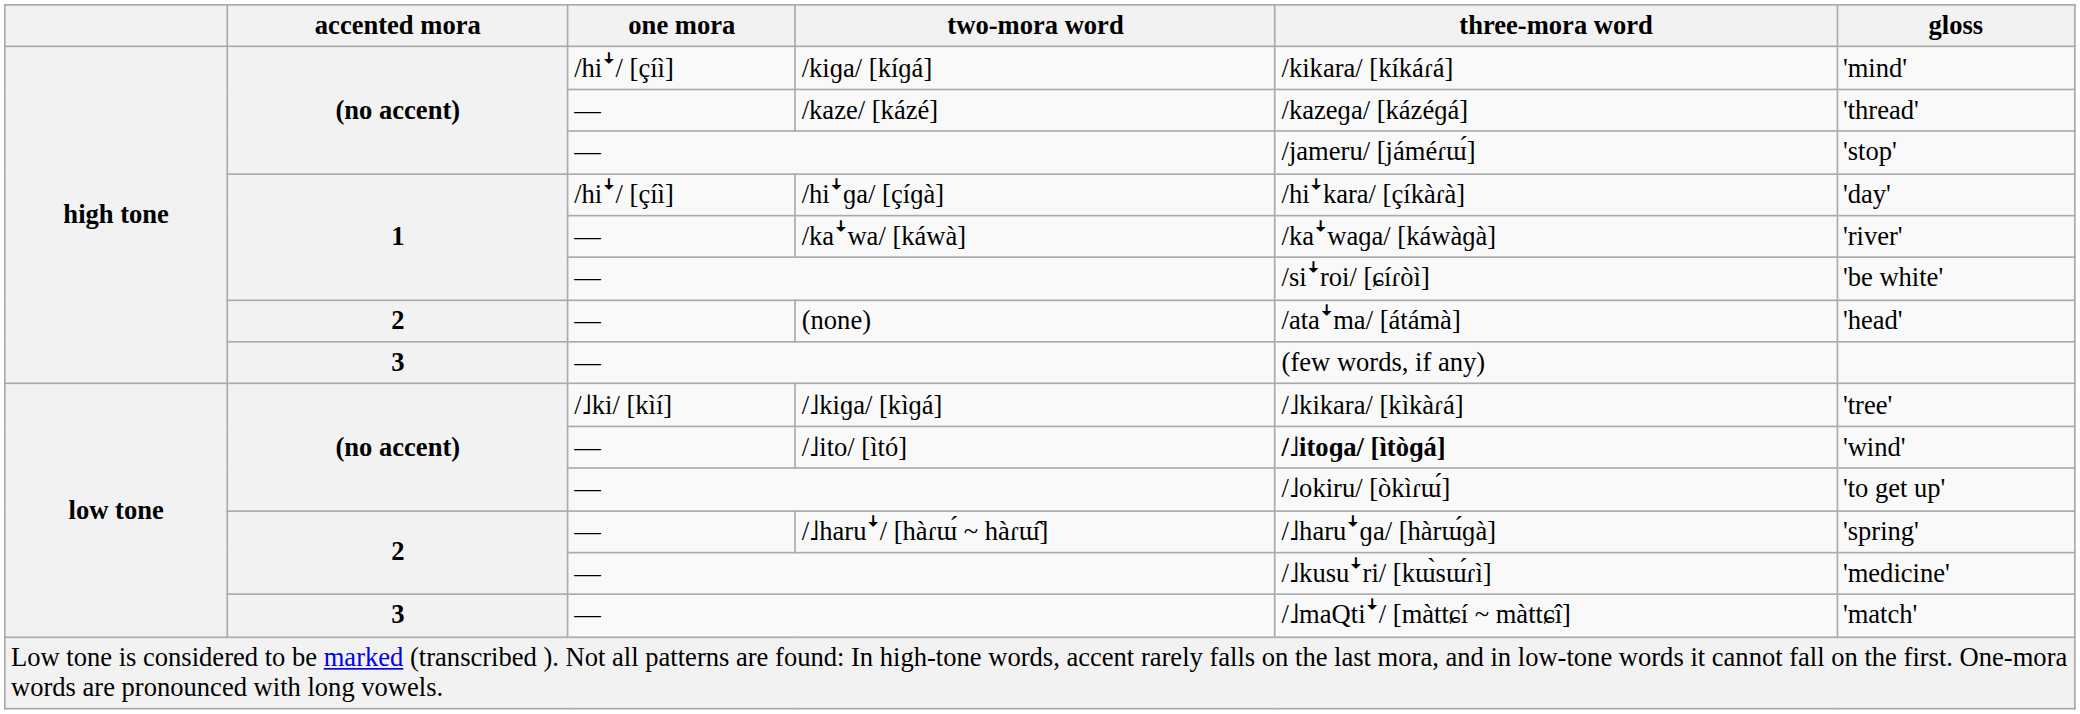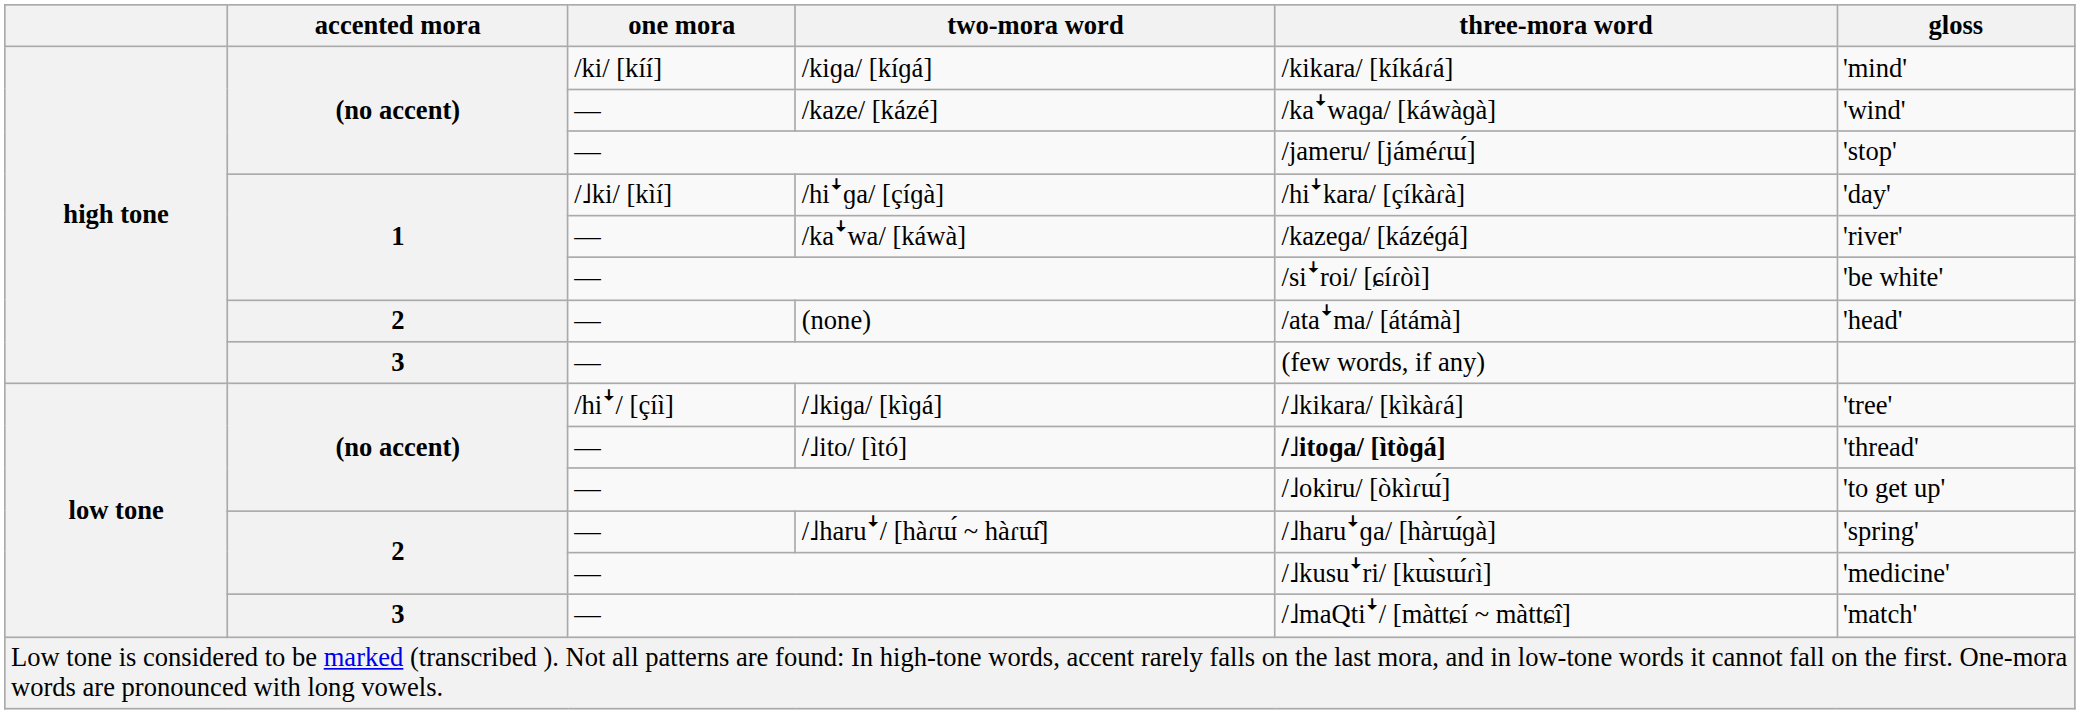/kiɡa/ [kíɡá] | one mora: /hiꜜ/ [çíì] -> /ki/ [kíí]
/kaze/ [kázé] | three-mora word: /kazeɡa/ [kázéɡá] -> /kaꜜwaɡa/ [káwàɡà]
/kaze/ [kázé] | gloss: 'thread' -> 'wind'
/hiꜜɡa/ [çíɡà] | one mora: /hiꜜ/ [çíì] -> /˩ki/ [kìí]
/kaꜜwa/ [káwà] | three-mora word: /kaꜜwaɡa/ [káwàɡà] -> /kazeɡa/ [kázéɡá]
/˩kiɡa/ [kìɡá] | one mora: /˩ki/ [kìí] -> /hiꜜ/ [çíì]
/˩ito/ [ìtó] | gloss: 'wind' -> 'thread'
